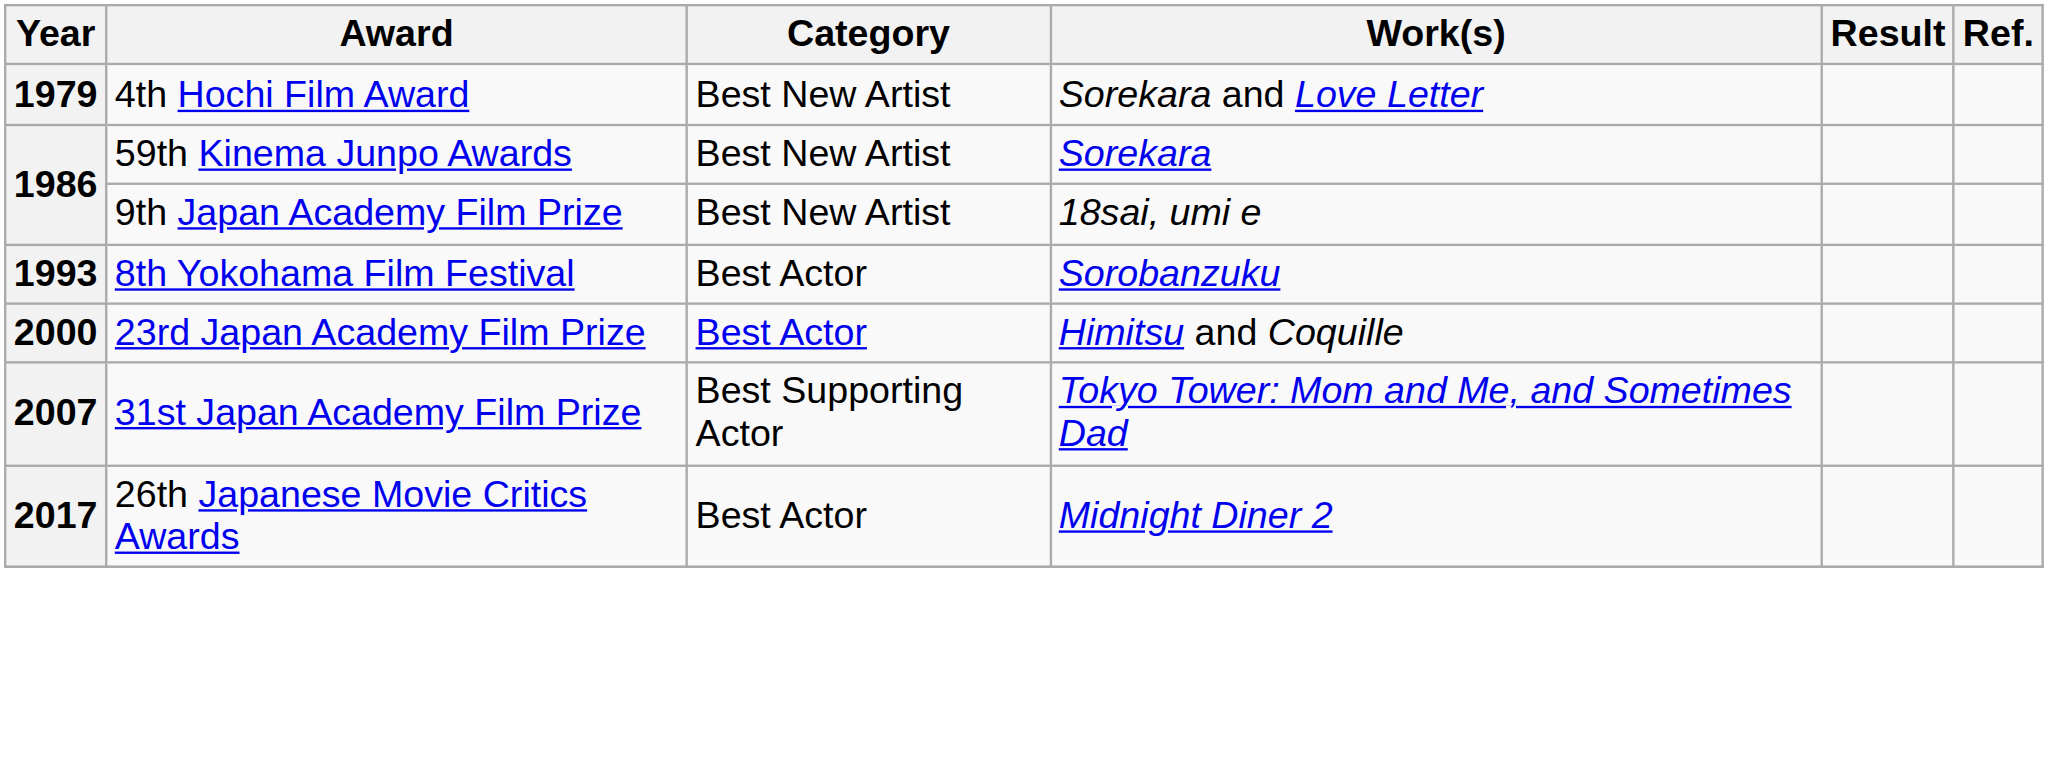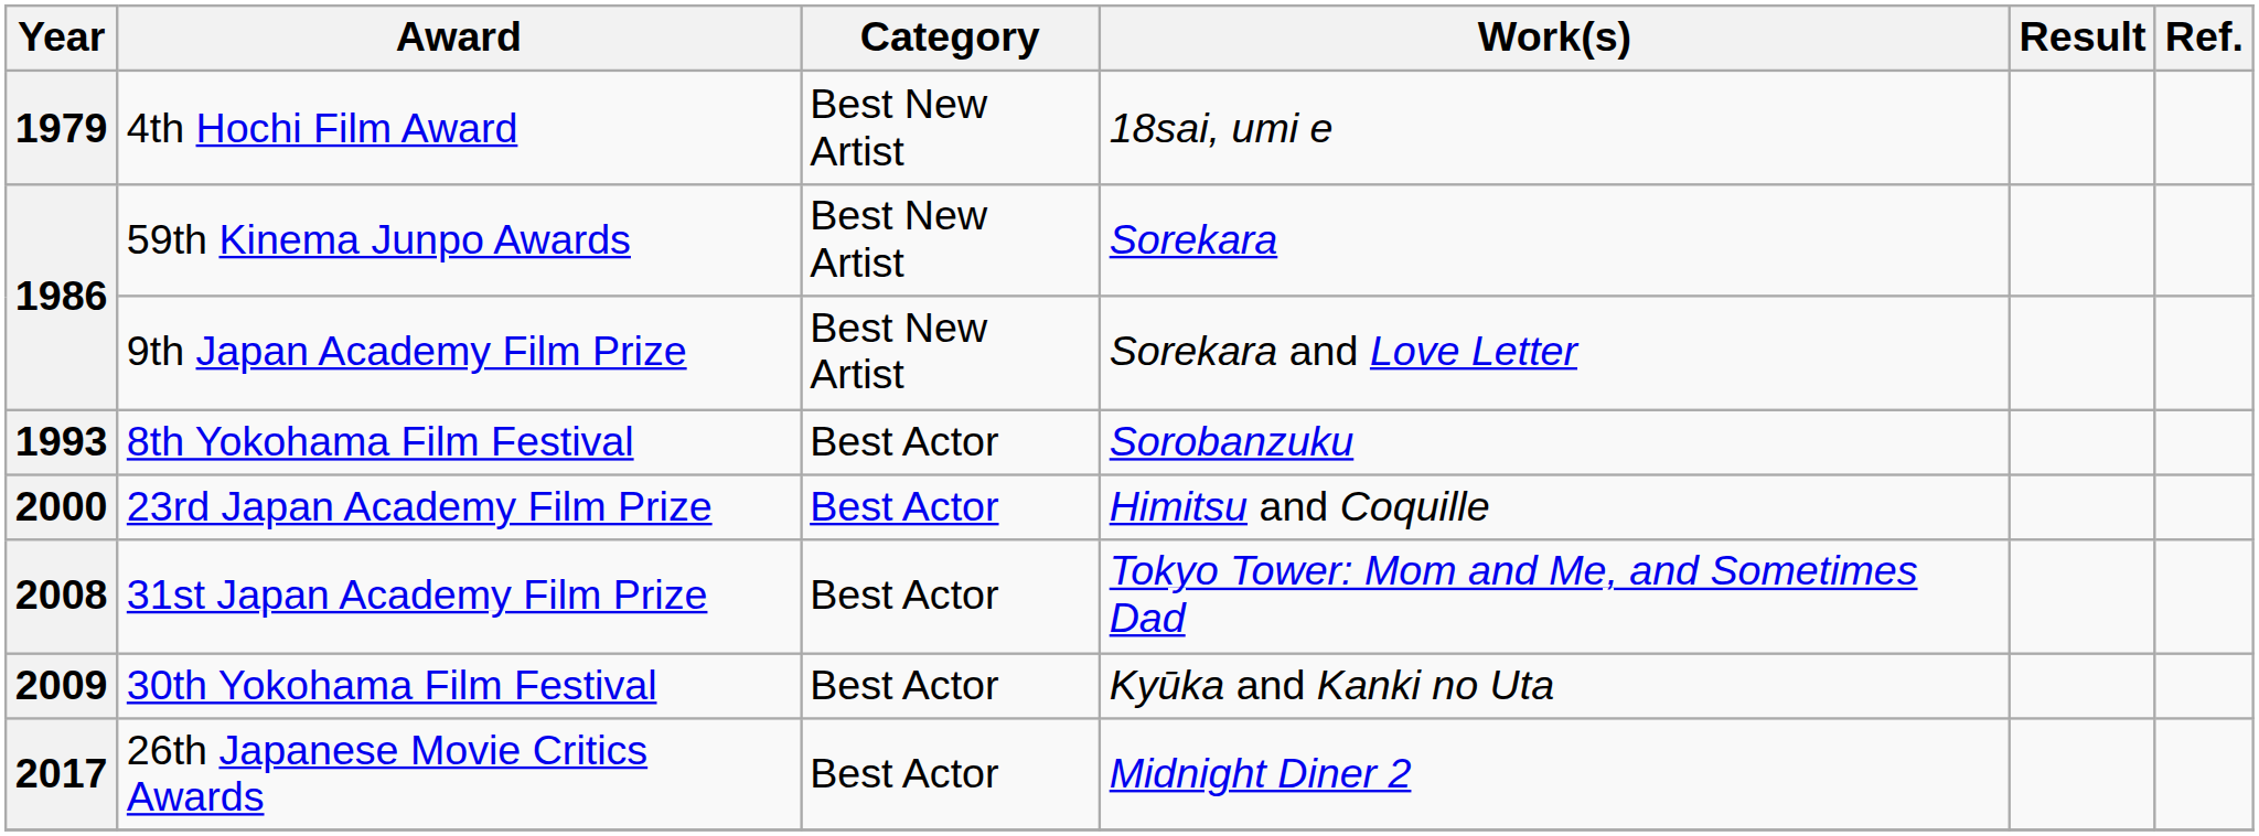4th Hochi Film Award | Work(s): Sorekara and Love Letter -> 18sai, umi e
9th Japan Academy Film Prize | Work(s): 18sai, umi e -> Sorekara and Love Letter
31st Japan Academy Film Prize | Year: 2007 -> 2008
31st Japan Academy Film Prize | Category: Best Supporting Actor -> Best Actor
+ row: 2009 | 30th Yokohama Film Festival | Best Actor | Kyūka and Kanki no Uta
